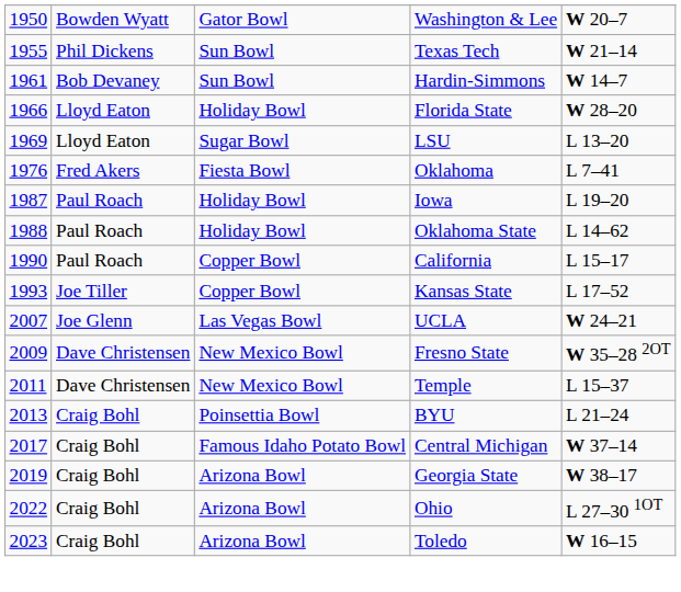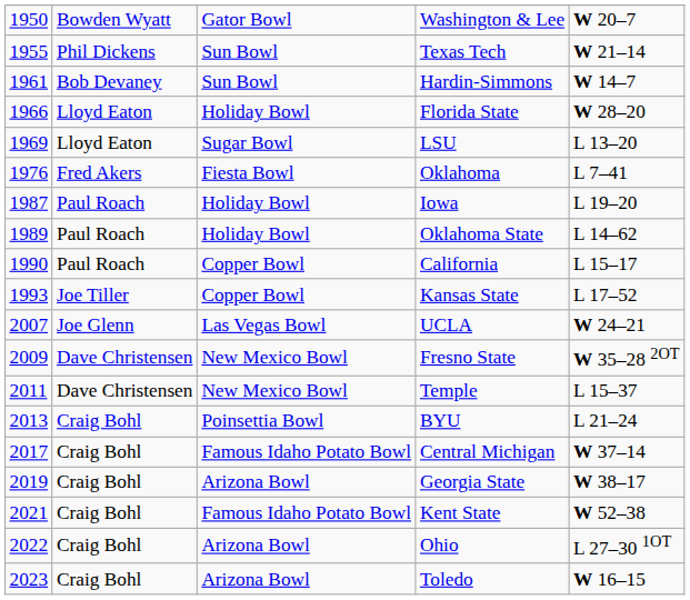Oklahoma State | column 1: 1988 -> 1989
+ row: 2021 | Craig Bohl | Famous Idaho Potato Bowl | Kent State | W 52–38
